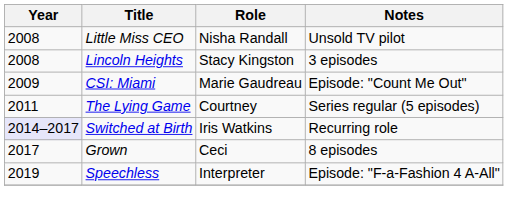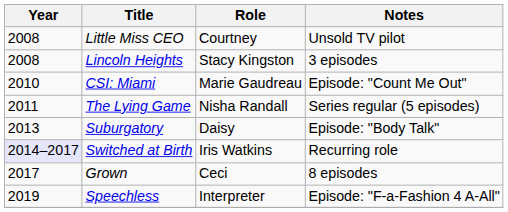Little Miss CEO | Role: Nisha Randall -> Courtney
CSI: Miami | Year: 2009 -> 2010
The Lying Game | Role: Courtney -> Nisha Randall
+ row: 2013 | Suburgatory | Daisy | Episode: "Body Talk"
